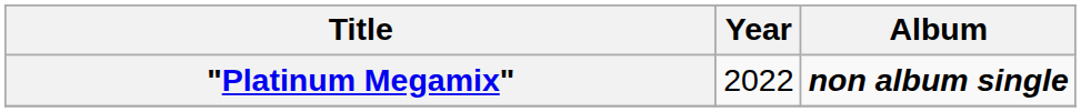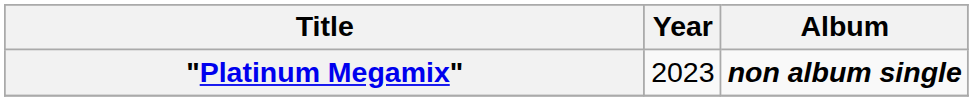"Platinum Megamix" | Year: 2022 -> 2023
